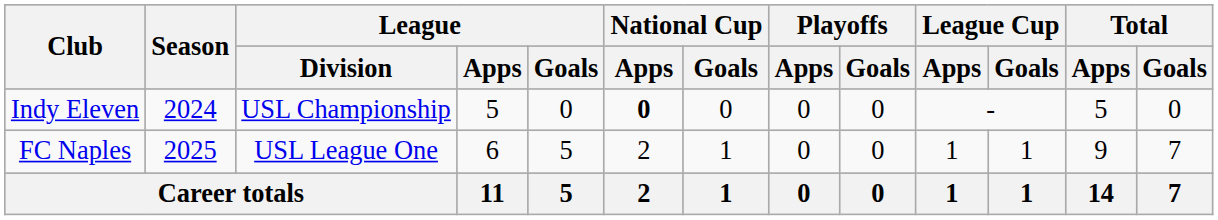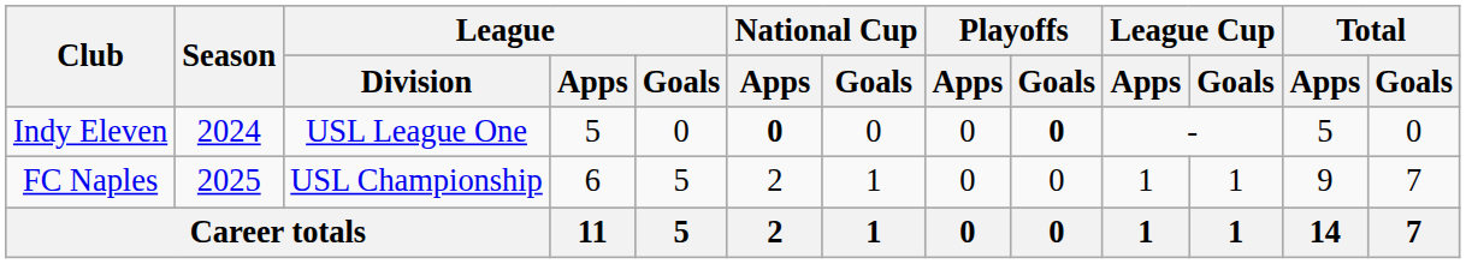Indy Eleven | League / Division: USL Championship -> USL League One
Indy Eleven | Playoffs / Goals: normal -> bold
FC Naples | League / Division: USL League One -> USL Championship
